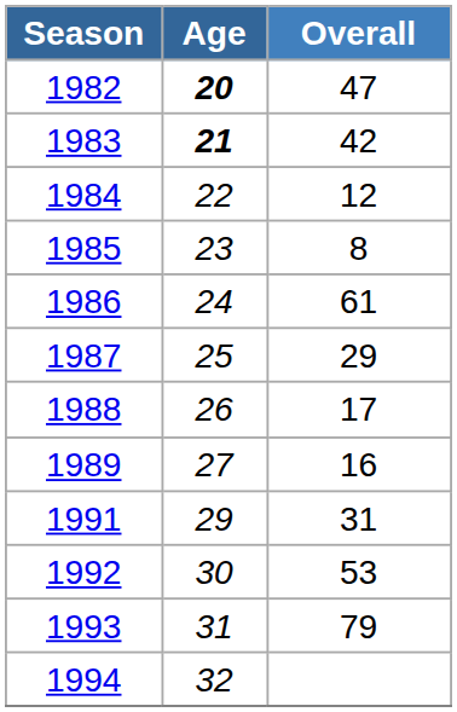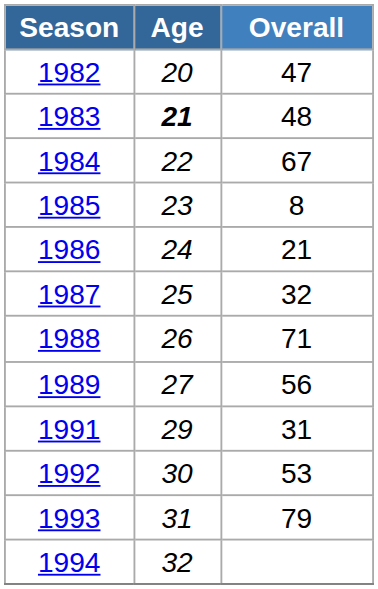1982 | Age: bold -> normal
1983 | Overall: 42 -> 48
1984 | Overall: 12 -> 67
1986 | Overall: 61 -> 21
1987 | Overall: 29 -> 32
1988 | Overall: 17 -> 71
1989 | Overall: 16 -> 56
